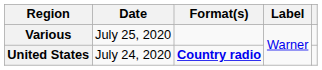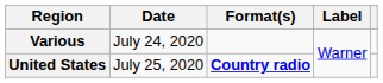Various | Date: July 25, 2020 -> July 24, 2020
United States | Date: July 24, 2020 -> July 25, 2020
